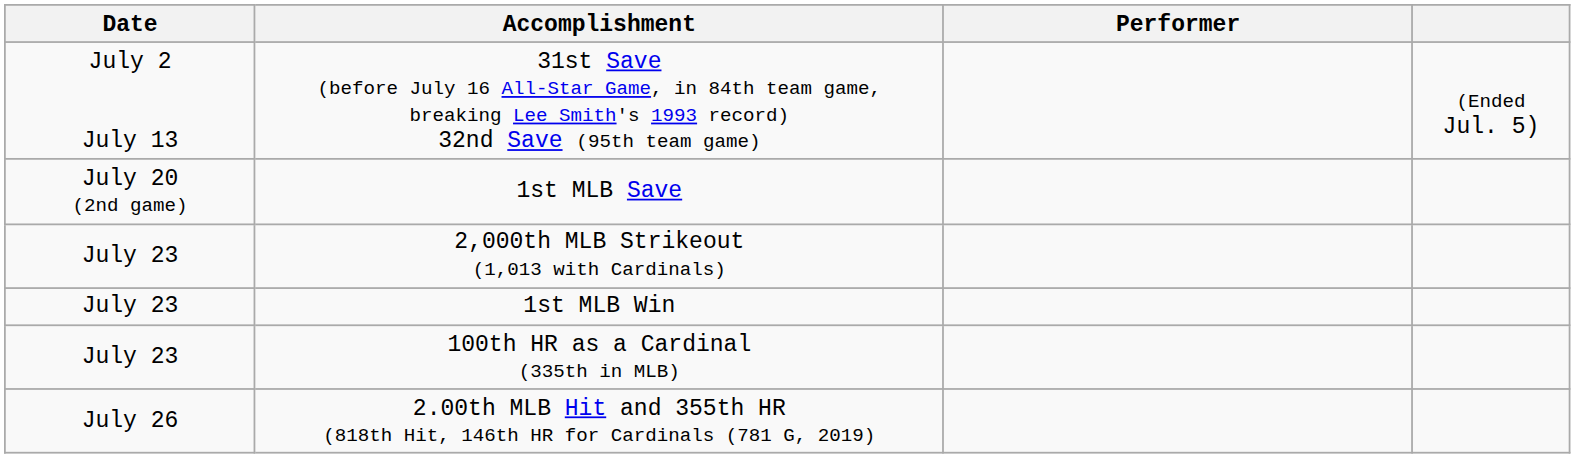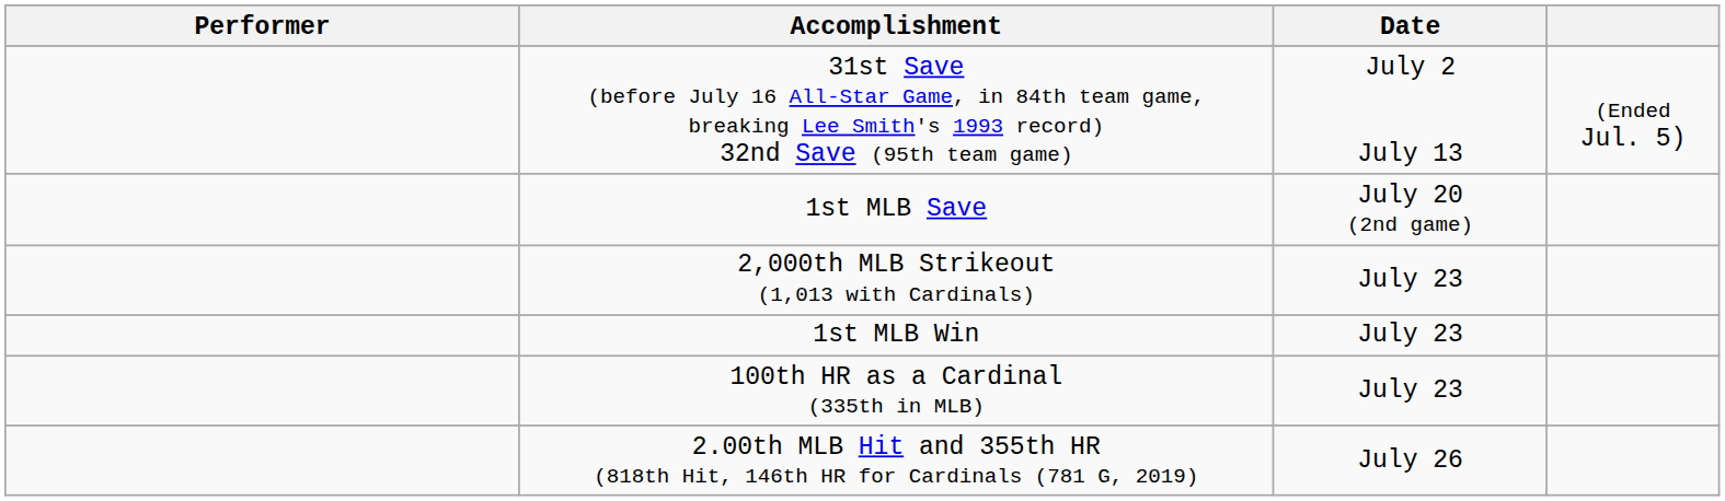columns swapped: Performer <-> Date
